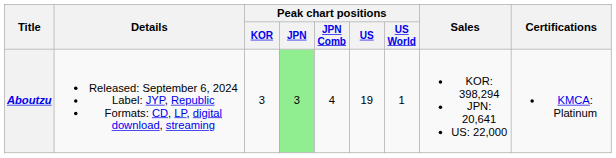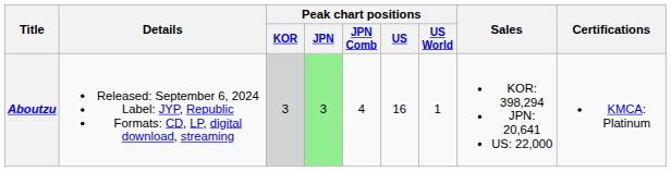Aboutzu | Peak chart positions / KOR: no background -> lightgrey background
Aboutzu | Peak chart positions / US: 19 -> 16
